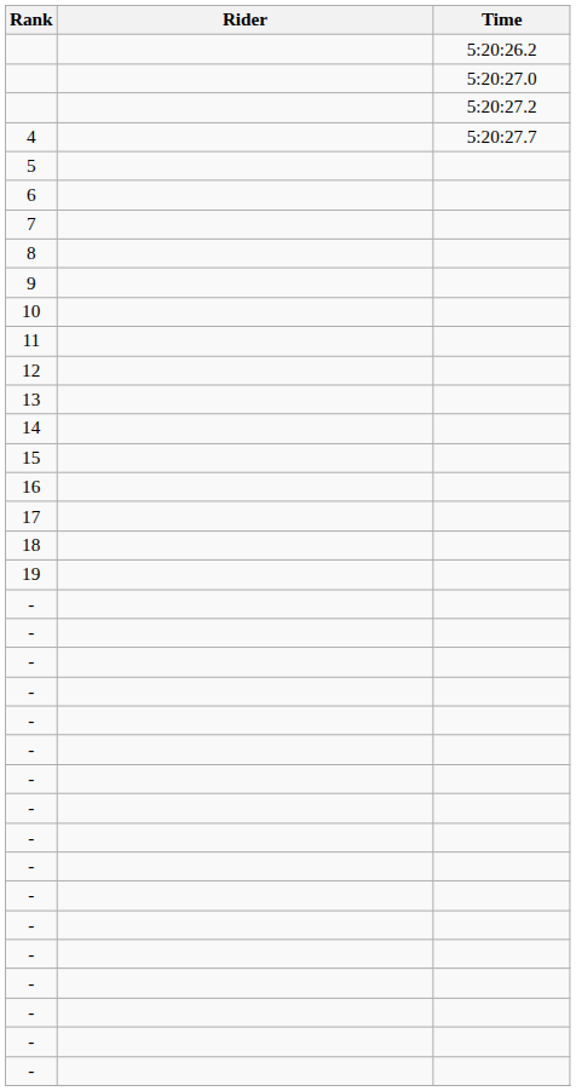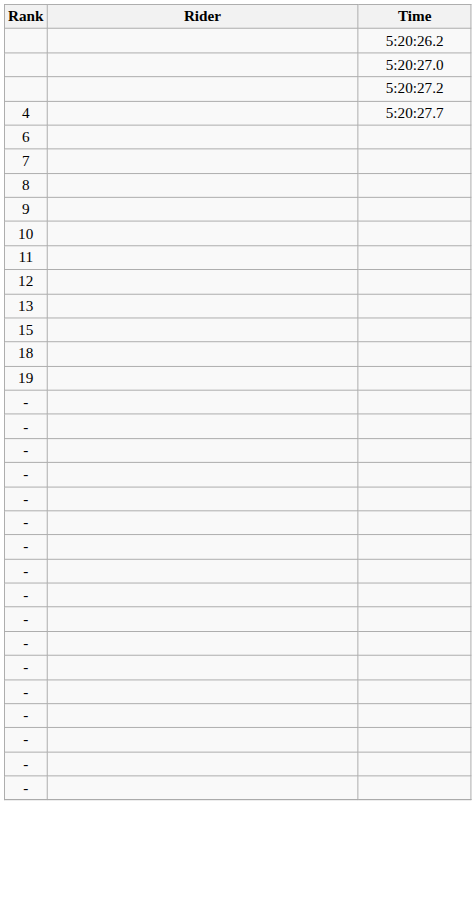- row: 5
- row: 14
- row: 16
- row: 17
